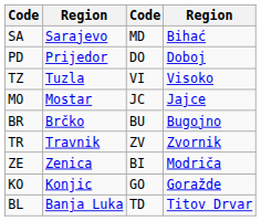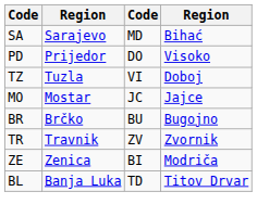PD | column 4: Doboj -> Visoko
TZ | column 4: Visoko -> Doboj
- row: KO | Konjic | GO | Goražde
